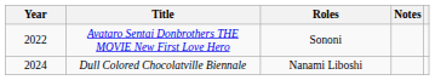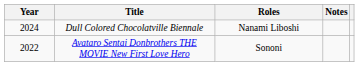rows swapped: Avataro Sentai Donbrothers THE MOVIE New First Love Hero <-> Dull Colored Chocolatville Biennale
